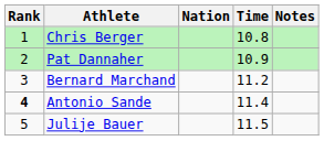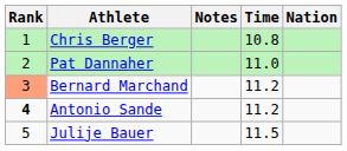columns swapped: Nation <-> Notes
Pat Dannaher | Time: 10.9 -> 11.0
Bernard Marchand | Rank: no background -> lightsalmon background
Antonio Sande | Time: 11.4 -> 11.2
